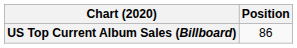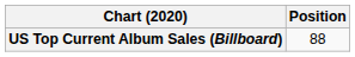US Top Current Album Sales (Billboard) | Position: 86 -> 88
